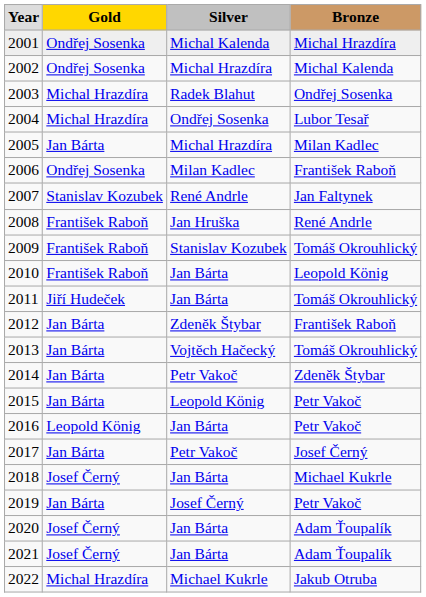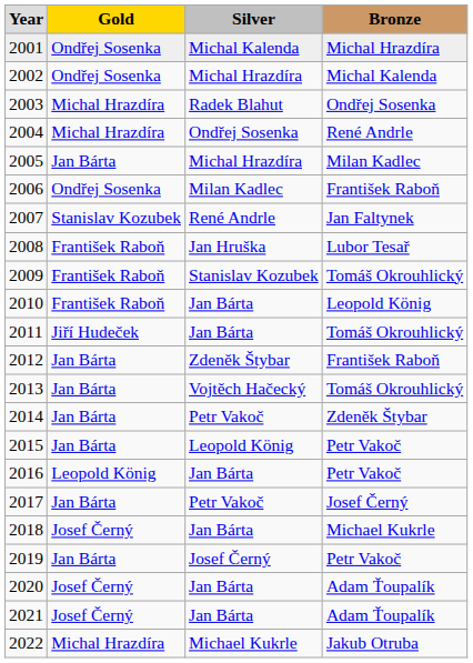2004 | column 4: Lubor Tesař -> René Andrle
2008 | column 4: René Andrle -> Lubor Tesař
